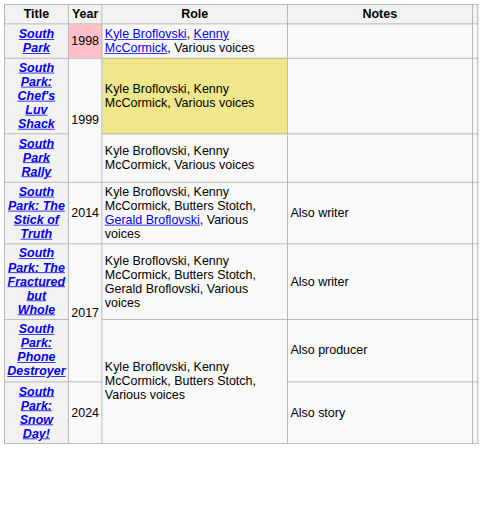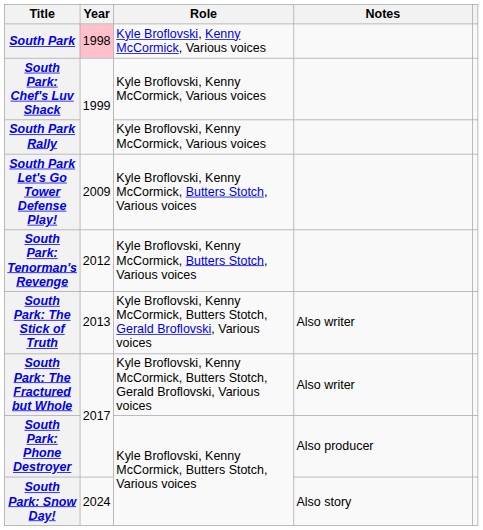South Park: Chef's Luv Shack | Role: khaki background -> no background
+ row: South Park Let's Go Tower Defense Play! | 2009 | Kyle Broflovski, Kenny McCormick, Butters Stotch, Various voices
+ row: South Park: Tenorman's Revenge | 2012 | Kyle Broflovski, Kenny McCormick, Butters Stotch, Various voices
South Park: The Stick of Truth | Year: 2014 -> 2013
